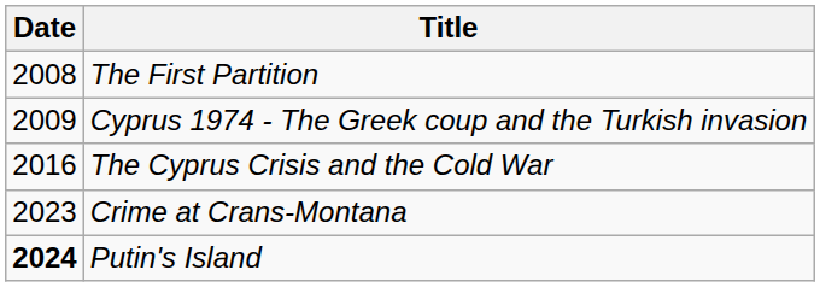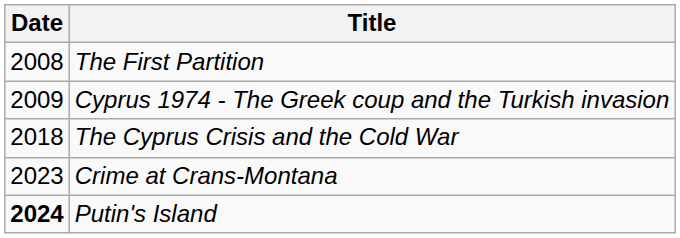The Cyprus Crisis and the Cold War | Date: 2016 -> 2018
